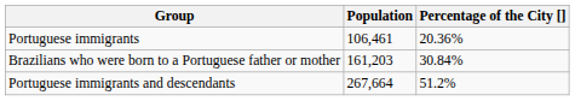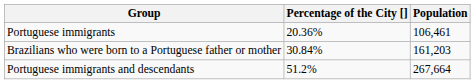columns swapped: Population <-> Percentage of the City []
